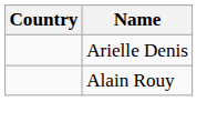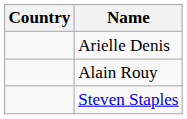+ row: Steven Staples
